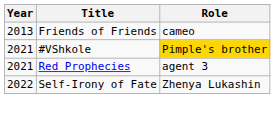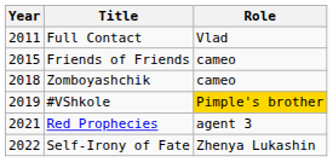+ row: 2011 | Full Contact | Vlad
Friends of Friends | Year: 2013 -> 2015
+ row: 2018 | Zomboyashchik | cameo
#VShkole | Year: 2021 -> 2019
